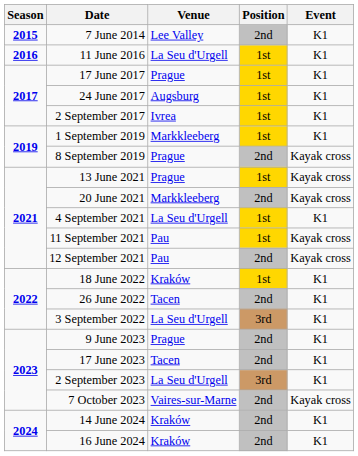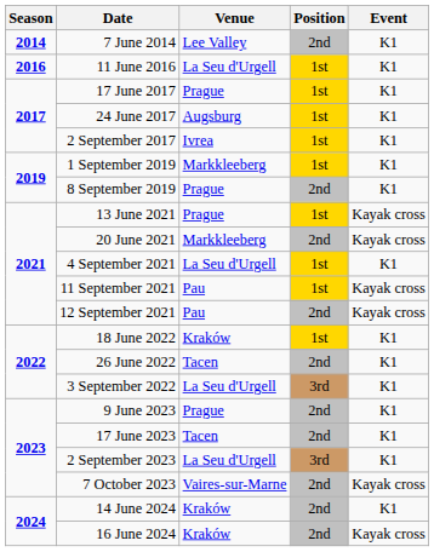7 June 2014 | Season: 2015 -> 2014
8 September 2019 | Event: Kayak cross -> K1
16 June 2024 | Event: K1 -> Kayak cross
